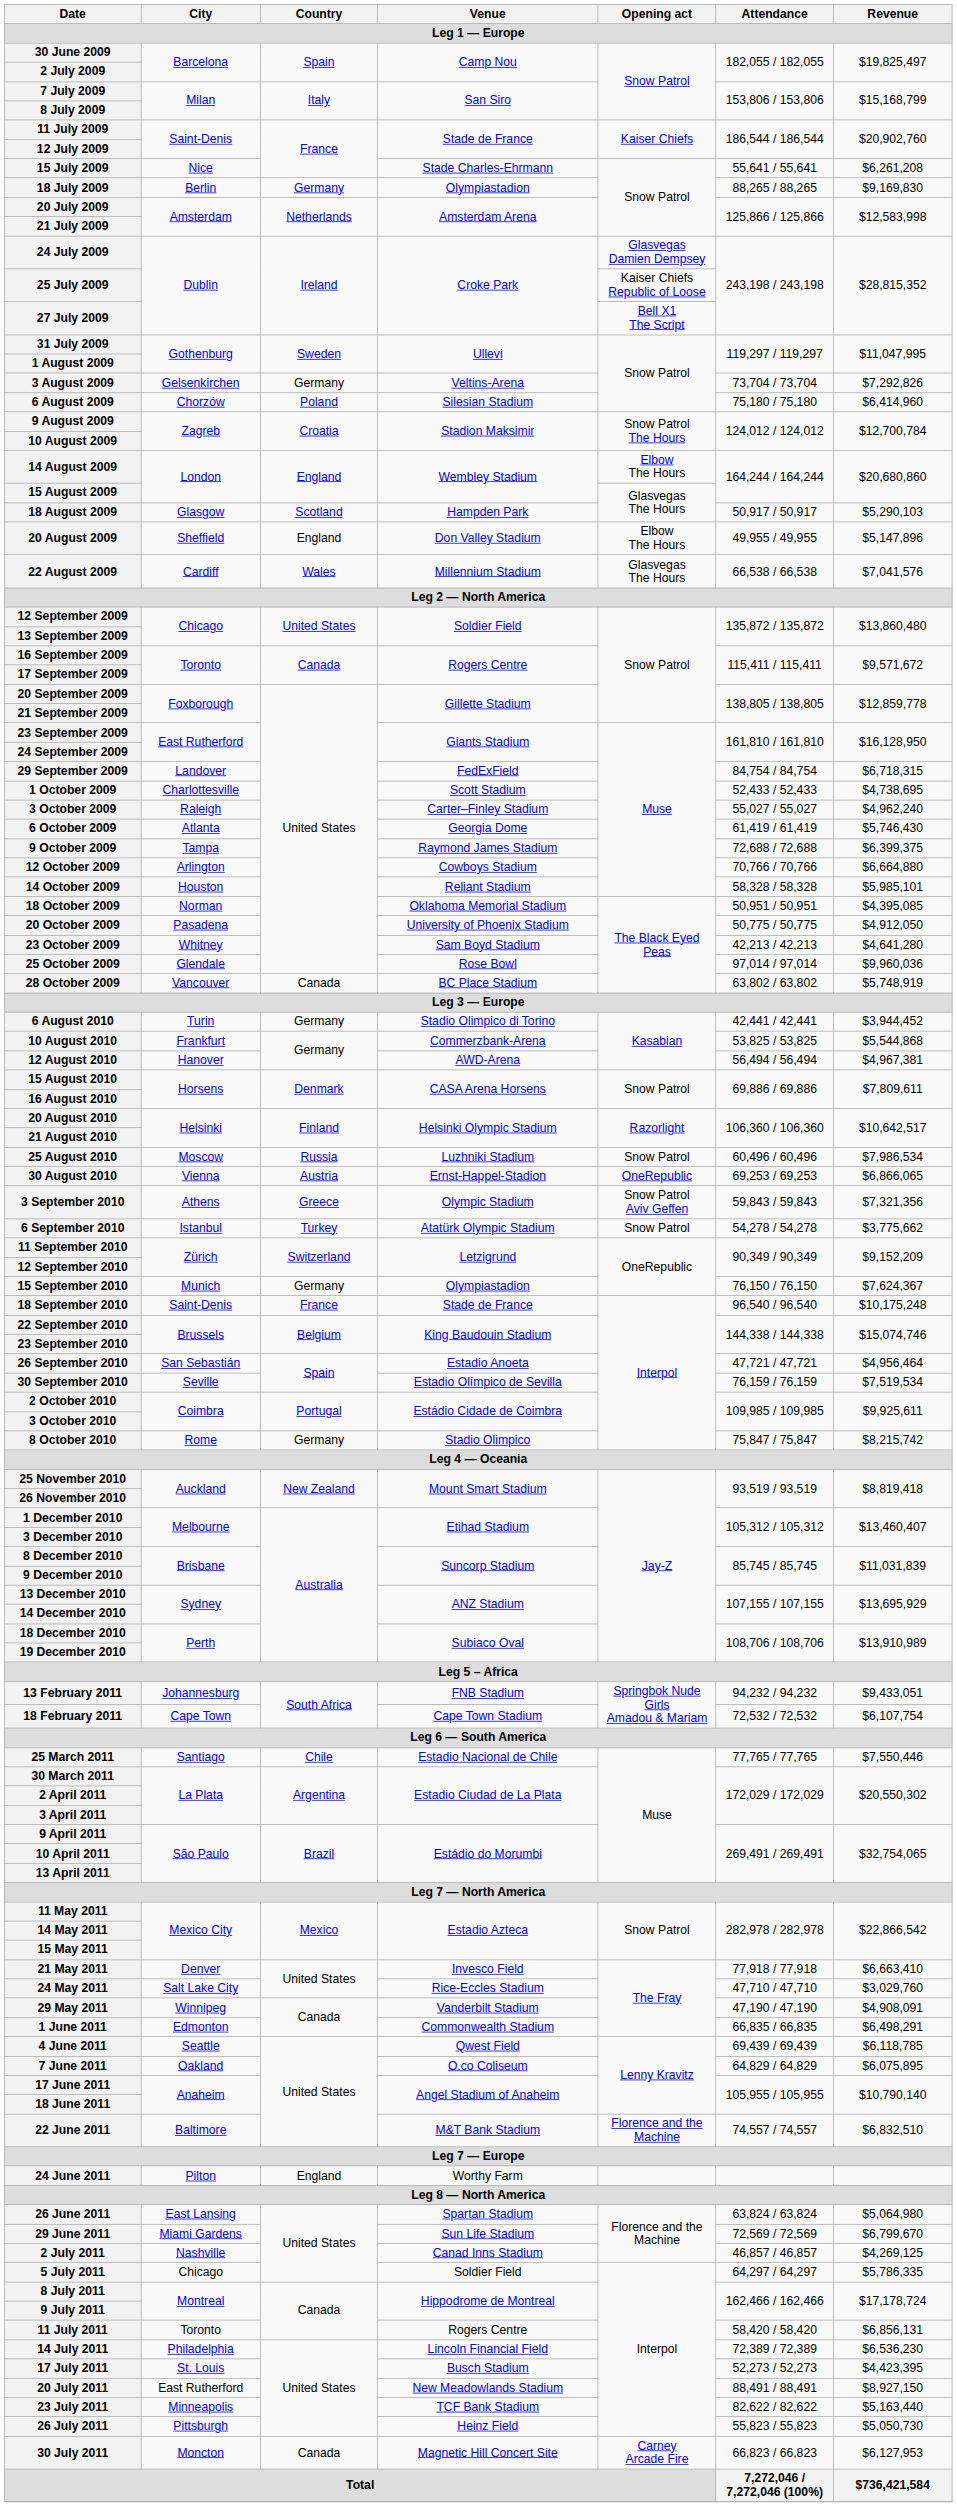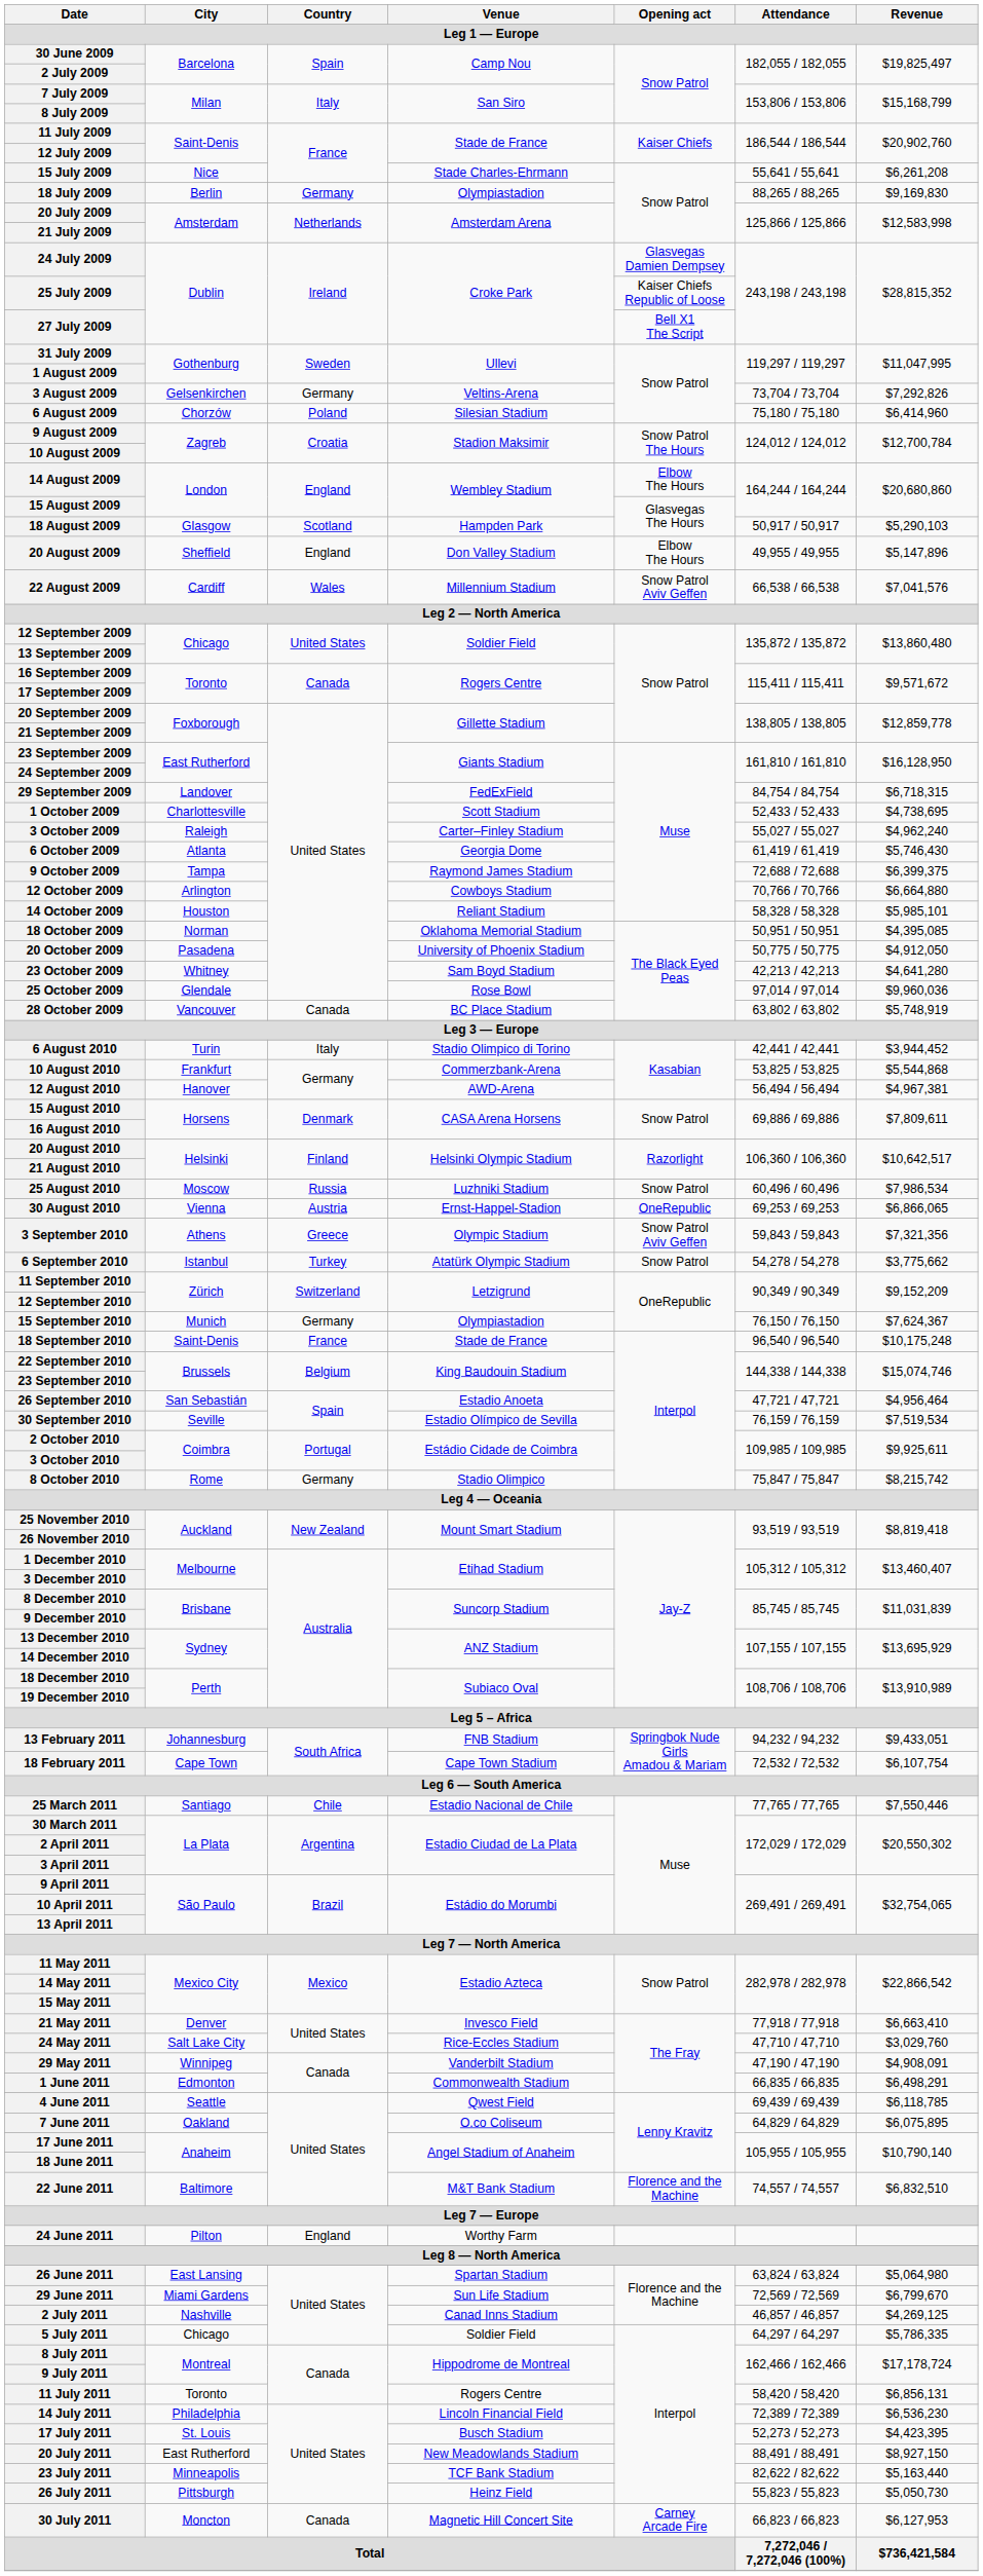22 August 2009 | Opening act: Glasvegas The Hours -> Snow Patrol Aviv Geffen
6 August 2010 | Country: Germany -> Italy
